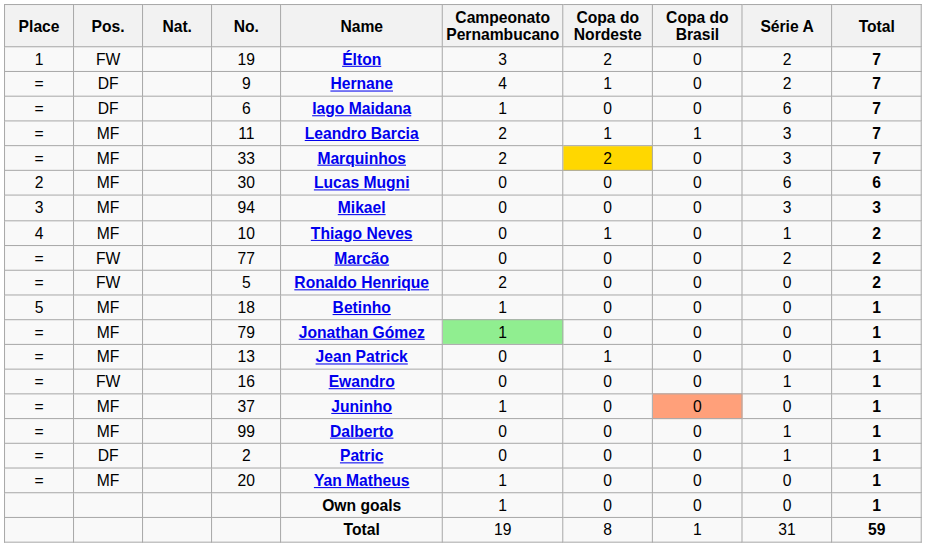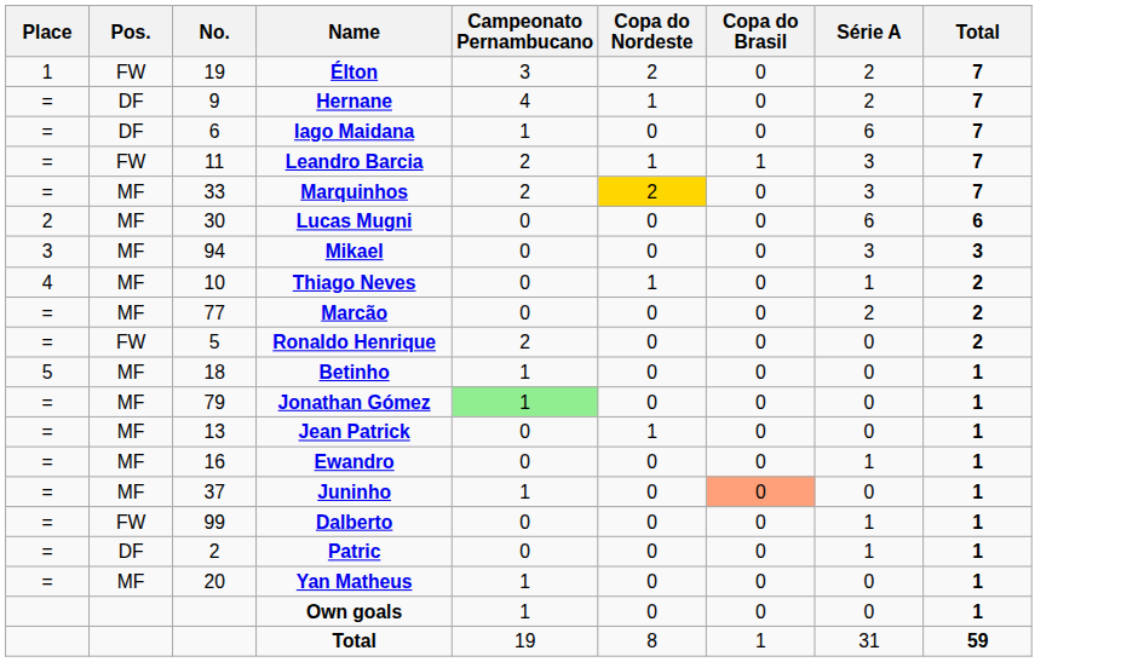- column: Nat.
11 | Pos.: MF -> FW
77 | Pos.: FW -> MF
16 | Pos.: FW -> MF
99 | Pos.: MF -> FW
